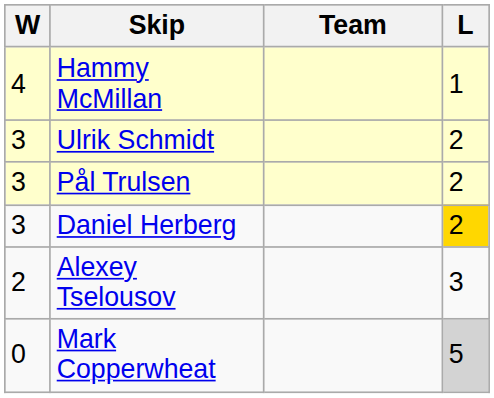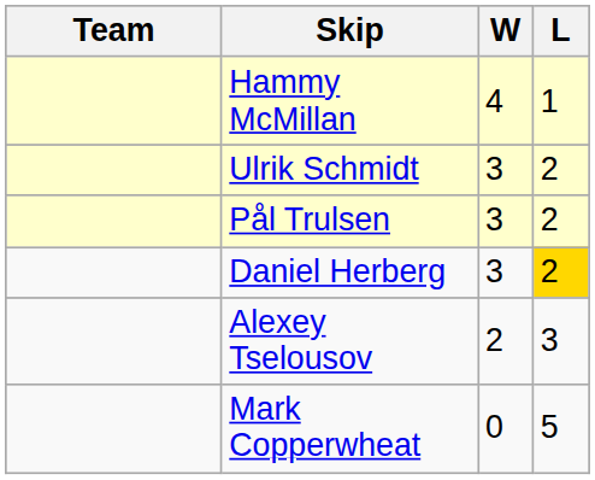columns swapped: Team <-> W
Mark Copperwheat | L: lightgrey background -> no background
